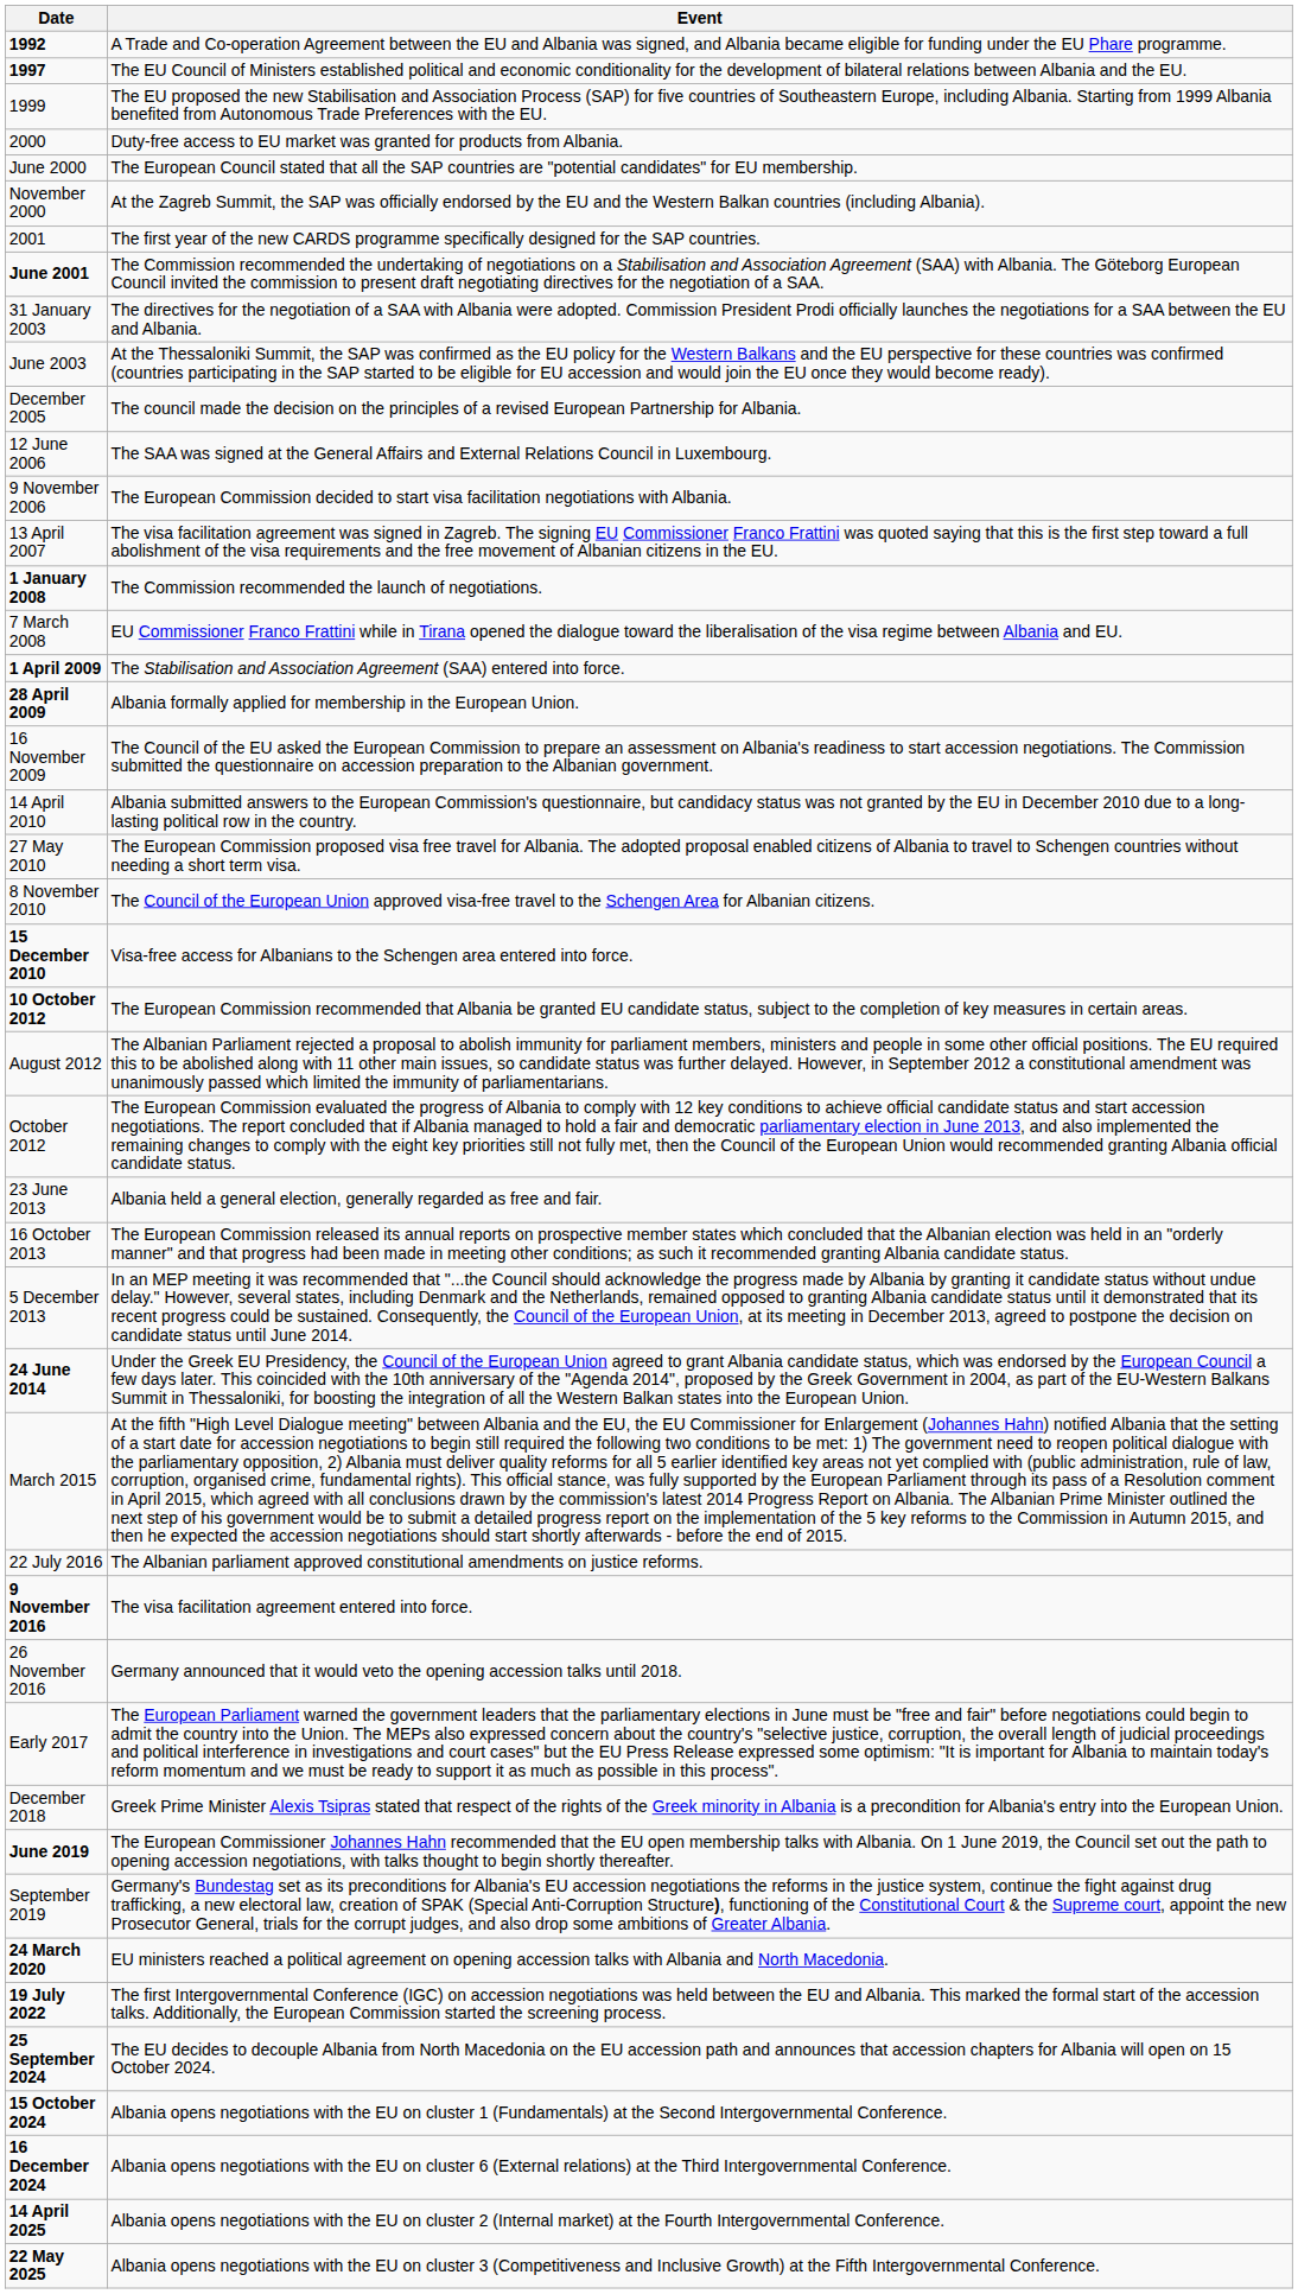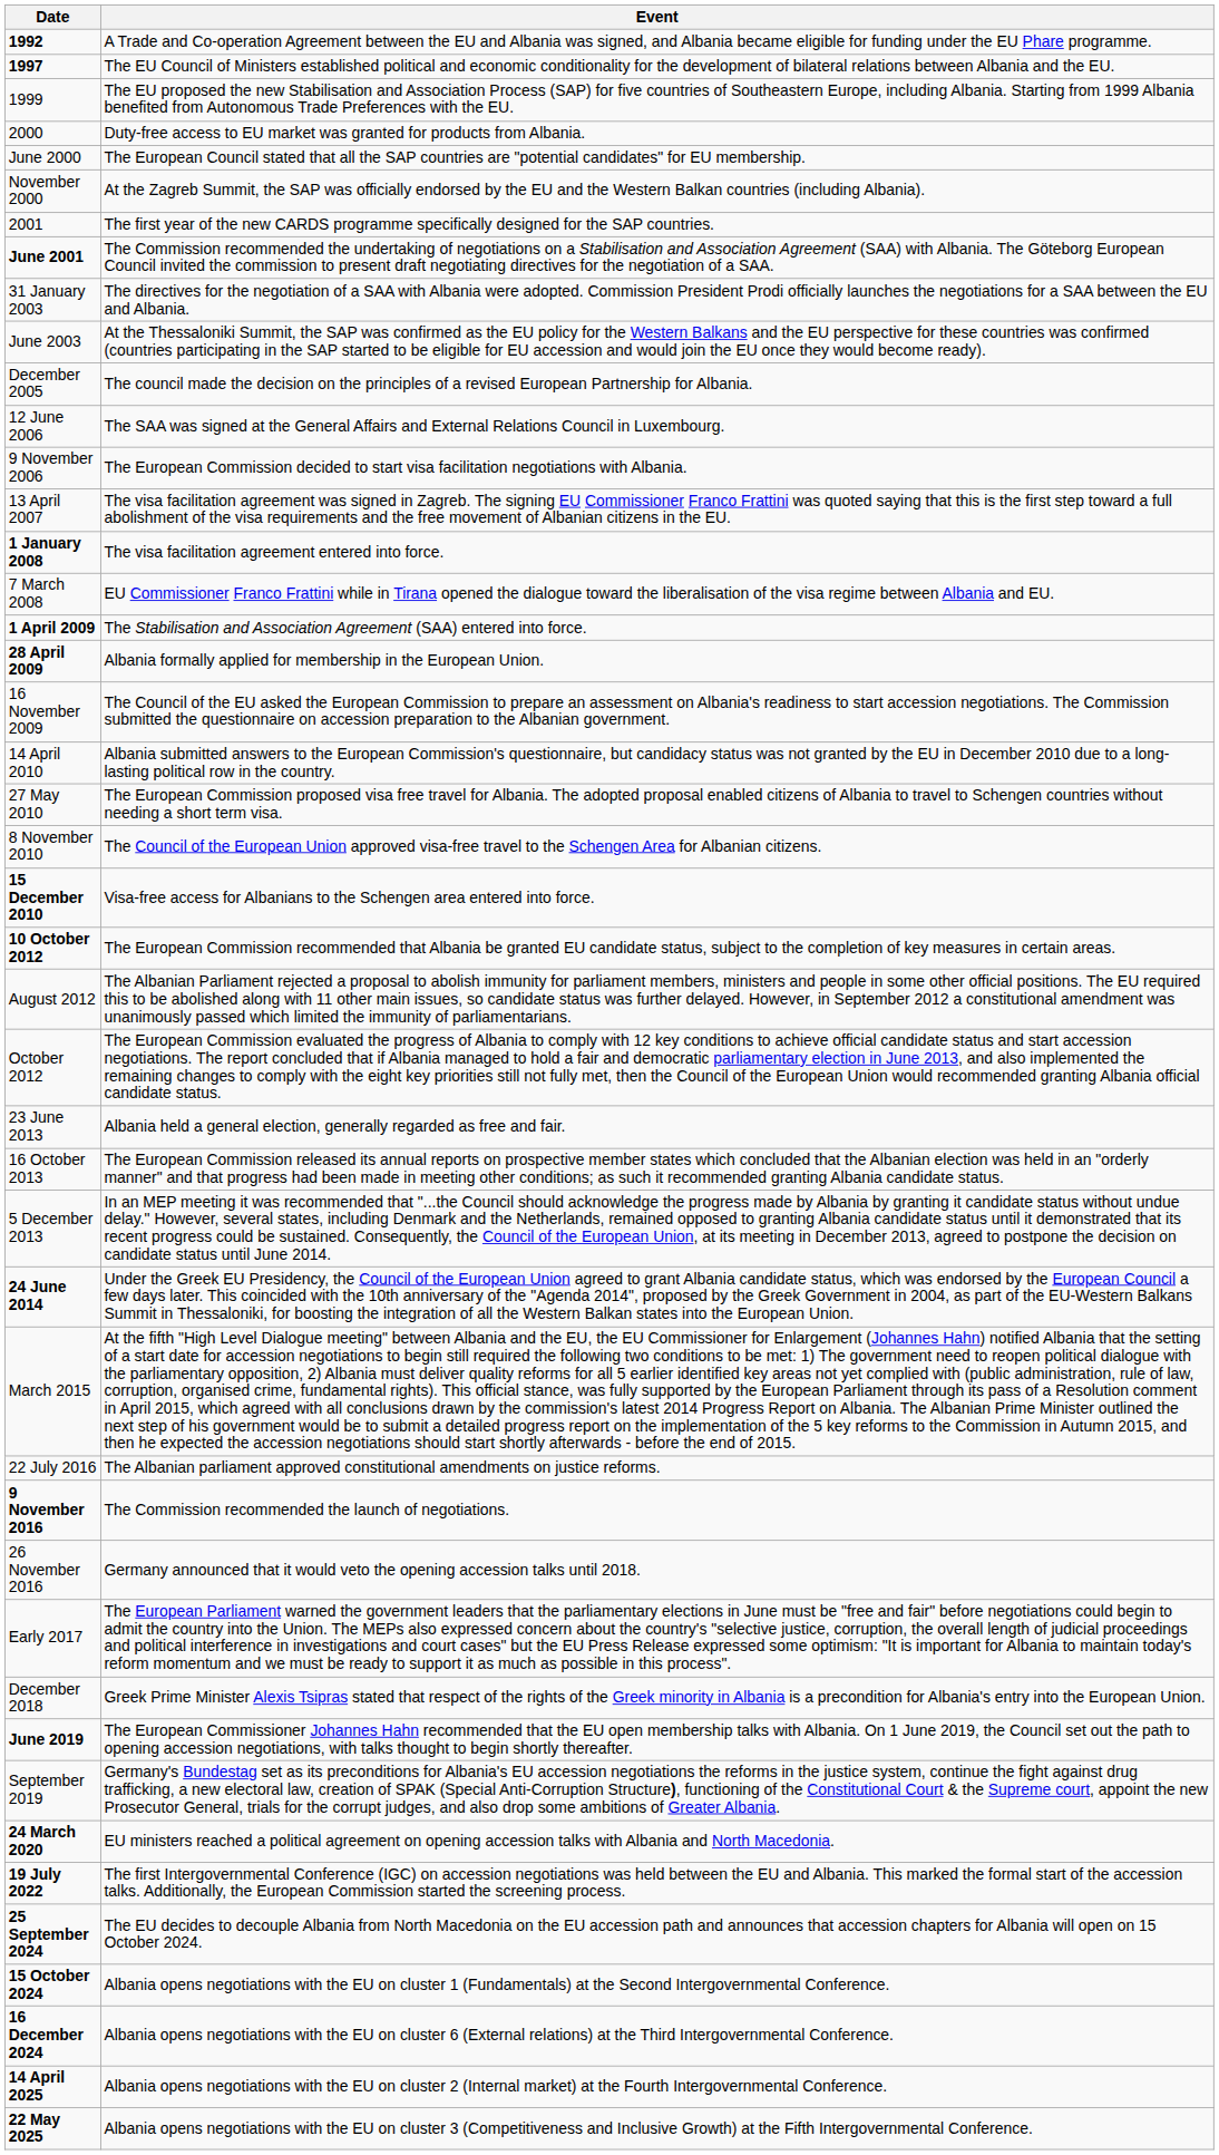1 January 2008 | Event: The Commission recommended the launch of negotiations. -> The visa facilitation agreement entered into force.
9 November 2016 | Event: The visa facilitation agreement entered into force. -> The Commission recommended the launch of negotiations.
